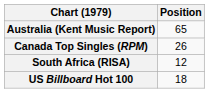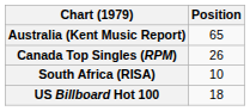South Africa (RISA) | Position: 12 -> 10
